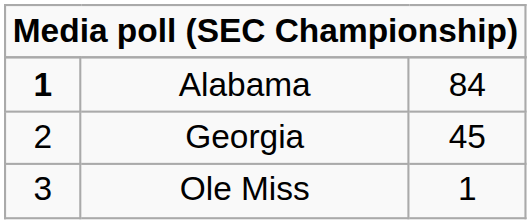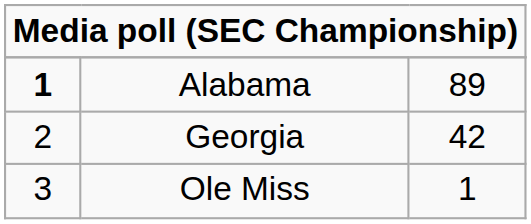Alabama | column 3: 84 -> 89
Georgia | column 3: 45 -> 42
